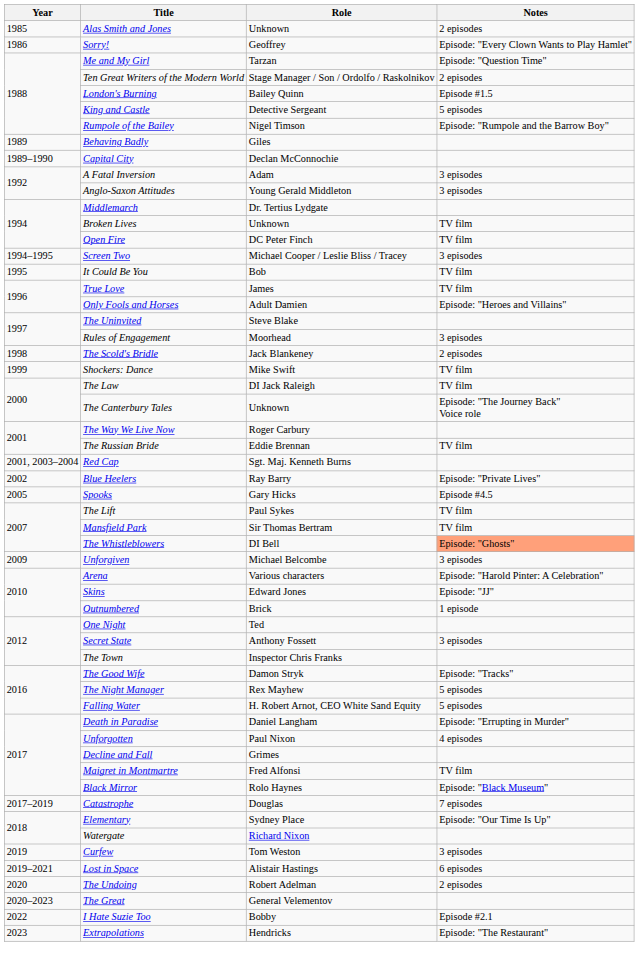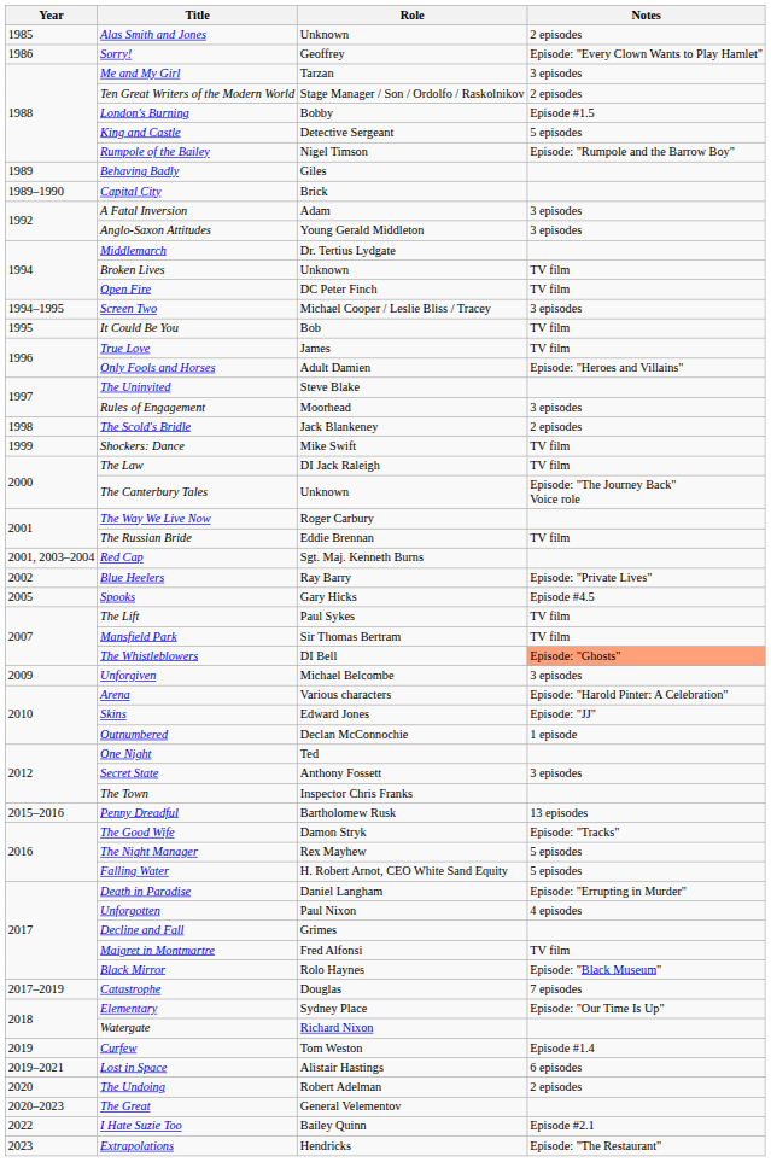Me and My Girl | Notes: Episode: "Question Time" -> 3 episodes
London's Burning | Role: Bailey Quinn -> Bobby
Capital City | Role: Declan McConnochie -> Brick
Outnumbered | Role: Brick -> Declan McConnochie
+ row: 2015–2016 | Penny Dreadful | Bartholomew Rusk | 13 episodes
Curfew | Notes: 3 episodes -> Episode #1.4
I Hate Suzie Too | Role: Bobby -> Bailey Quinn
